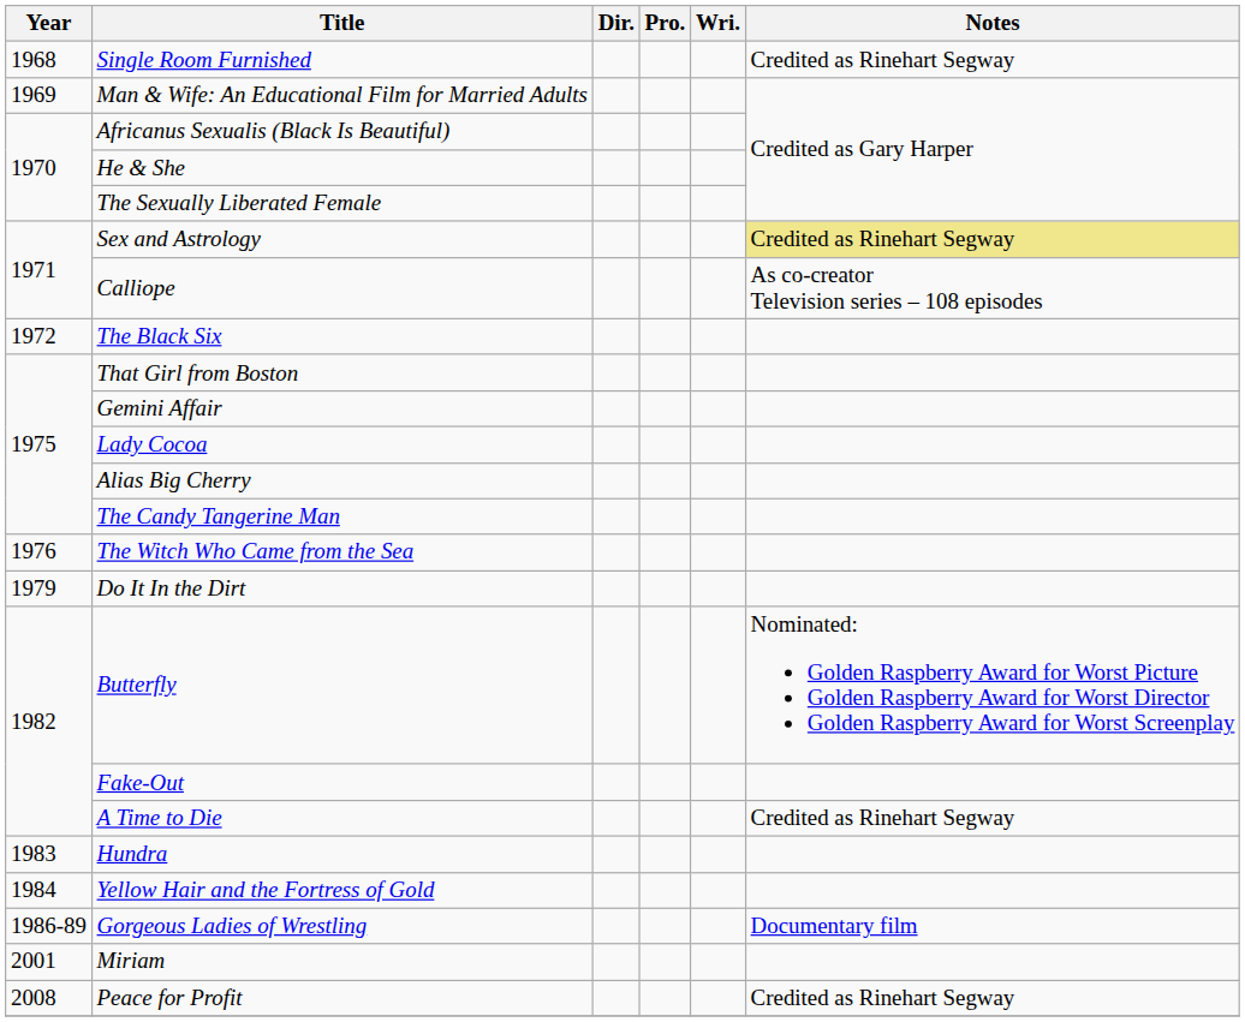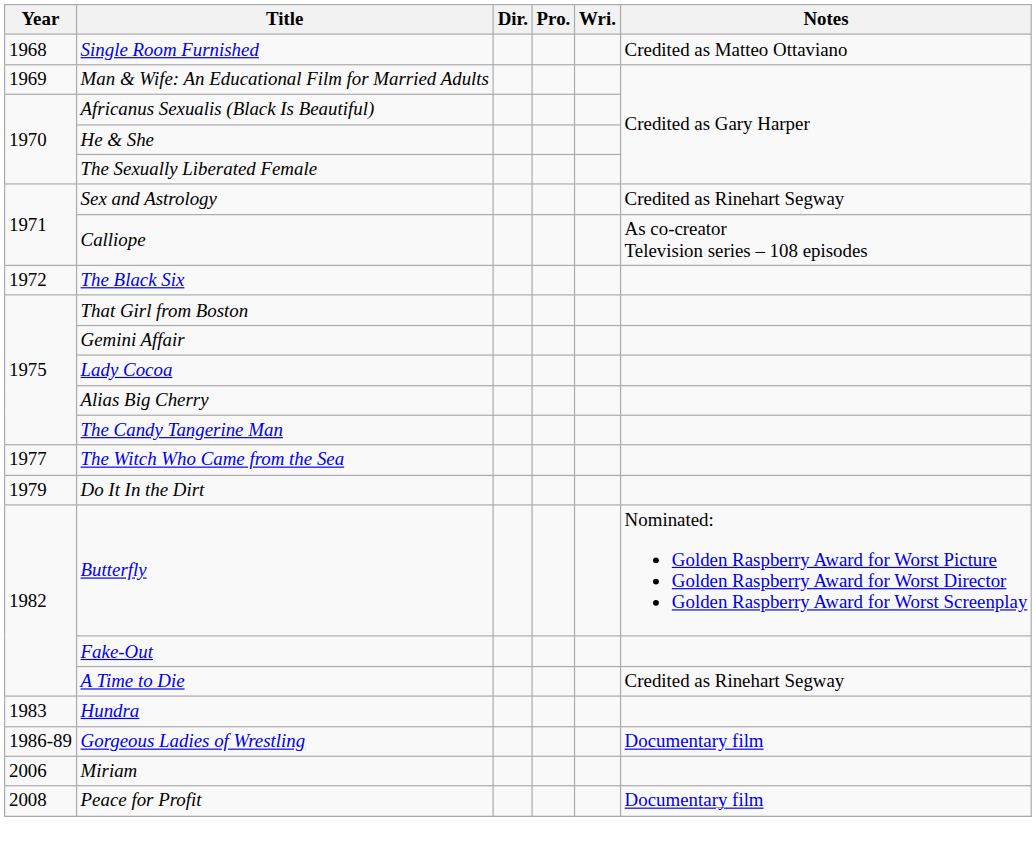Single Room Furnished | Notes: Credited as Rinehart Segway -> Credited as Matteo Ottaviano
Sex and Astrology | Notes: khaki background -> no background
The Witch Who Came from the Sea | Year: 1976 -> 1977
- row: 1984 | Yellow Hair and the Fortress of Gold
Miriam | Year: 2001 -> 2006
Peace for Profit | Notes: Credited as Rinehart Segway -> Documentary film
